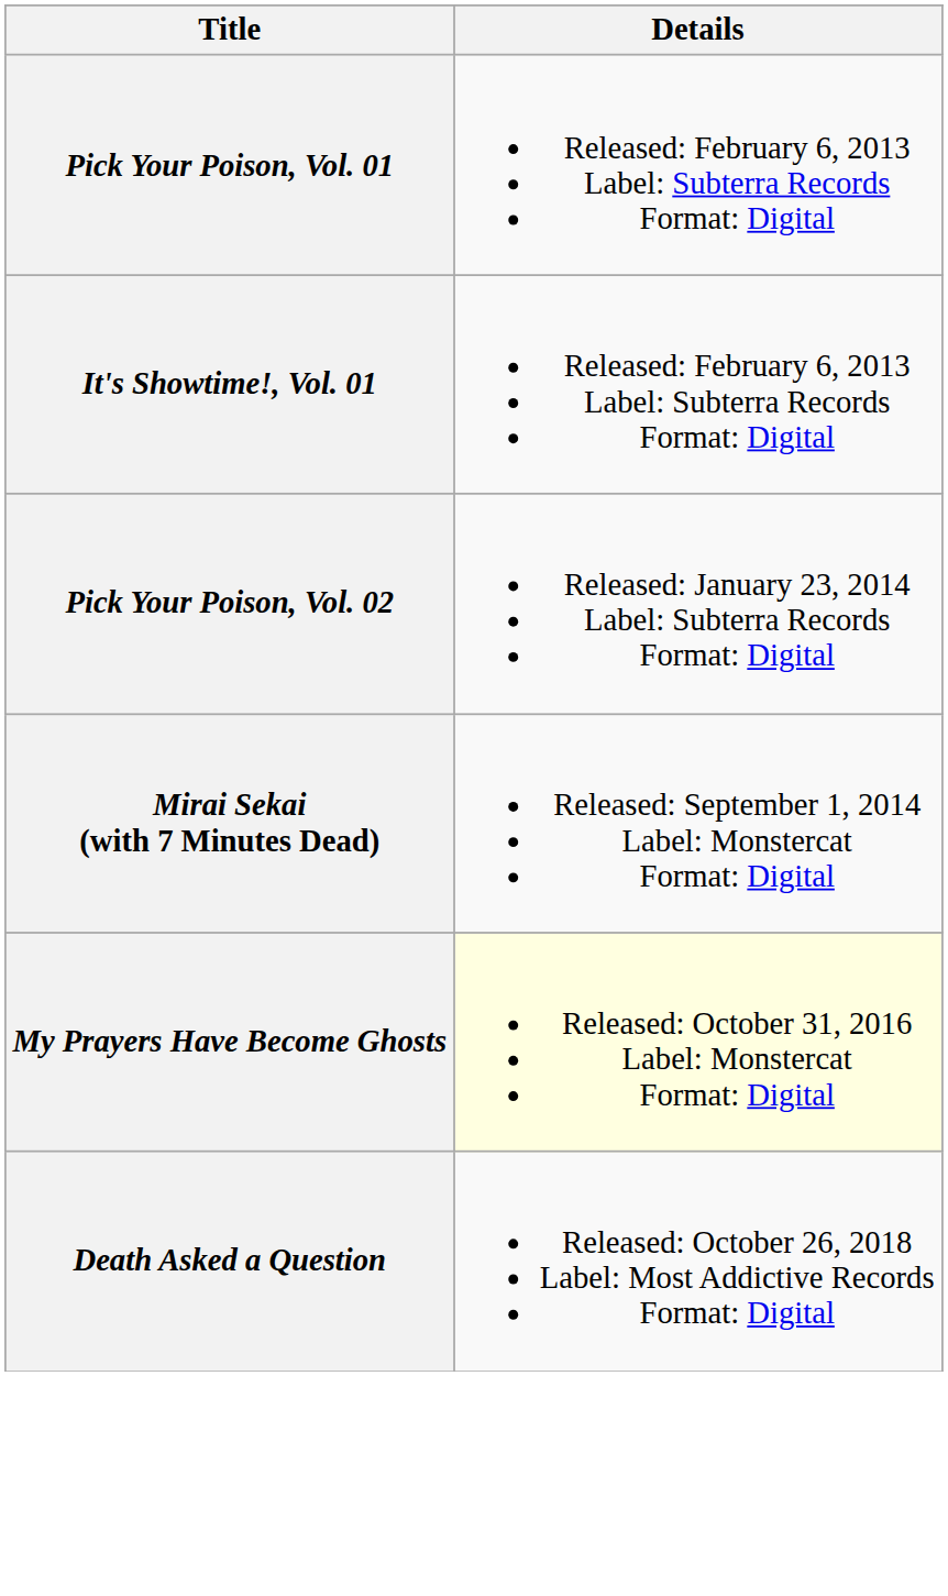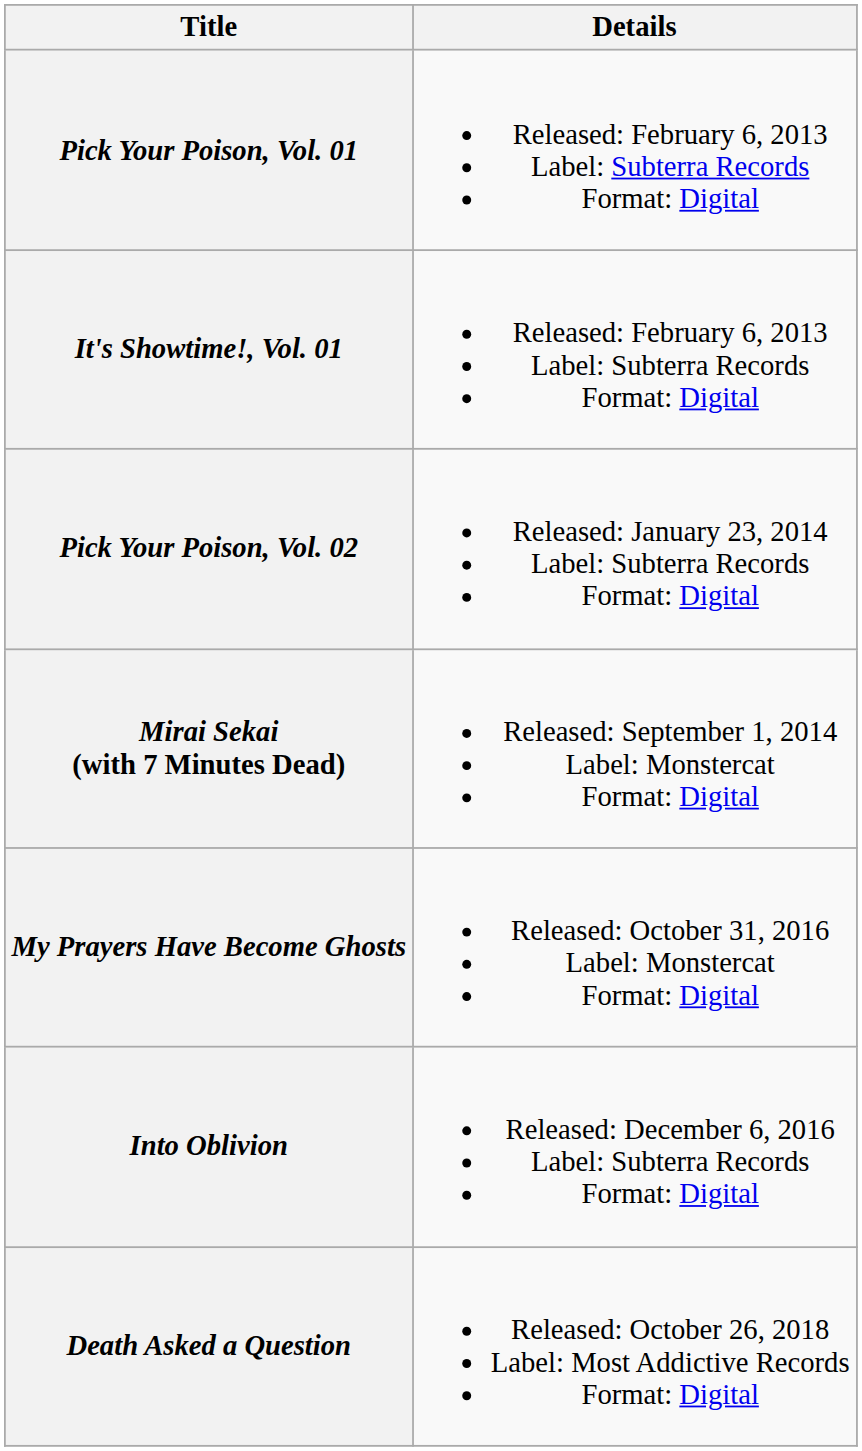My Prayers Have Become Ghosts | Details: lightyellow background -> no background
+ row: Into Oblivion | Released: December 6, 2016 Label: Subterra Records Format: Digital
